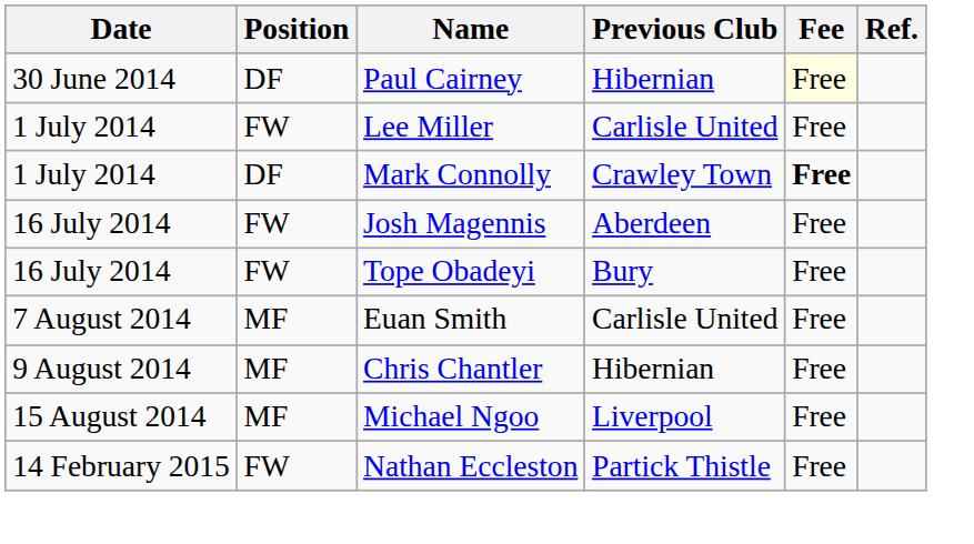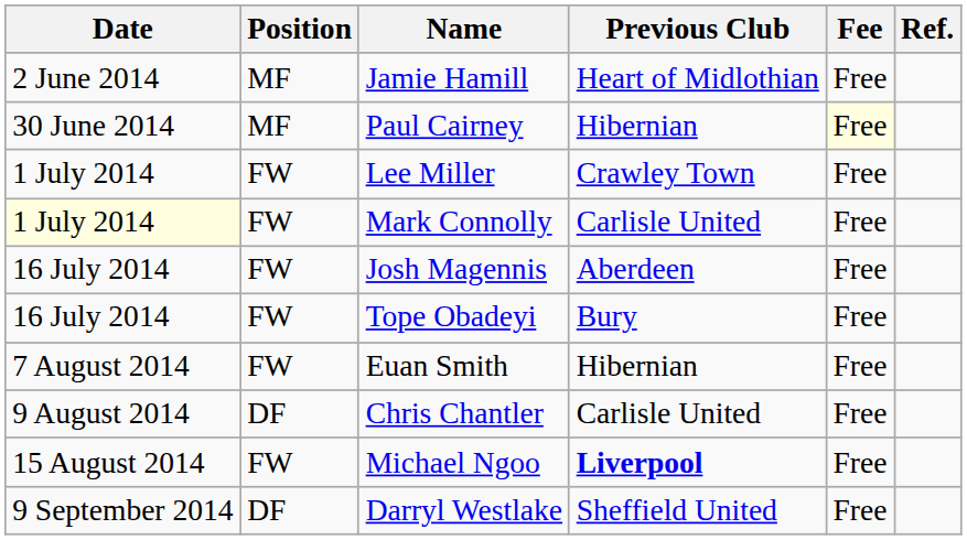+ row: 2 June 2014 | MF | Jamie Hamill | Heart of Midlothian | Free
Paul Cairney | Position: DF -> MF
Lee Miller | Previous Club: Carlisle United -> Crawley Town
Mark Connolly | Date: no background -> lightyellow background
Mark Connolly | Position: DF -> FW
Mark Connolly | Previous Club: Crawley Town -> Carlisle United
Mark Connolly | Fee: bold -> normal
Euan Smith | Position: MF -> FW
Euan Smith | Previous Club: Carlisle United -> Hibernian
Chris Chantler | Position: MF -> DF
Chris Chantler | Previous Club: Hibernian -> Carlisle United
Michael Ngoo | Position: MF -> FW
Michael Ngoo | Previous Club: normal -> bold
+ row: 9 September 2014 | DF | Darryl Westlake | Sheffield United | Free
- row: 14 February 2015 | FW | Nathan Eccleston | Partick Thistle | Free
